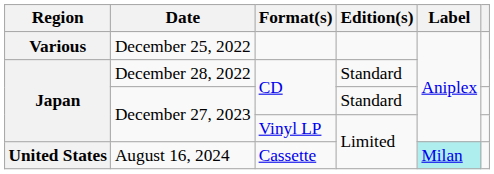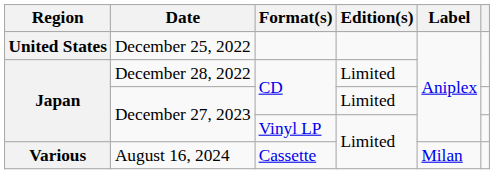December 25, 2022 | Region: Various -> United States
December 28, 2022 | Edition(s): Standard -> Limited
December 27, 2023 / CD | Edition(s): Standard -> Limited
August 16, 2024 | Region: United States -> Various
August 16, 2024 | Label: paleturquoise background -> no background
